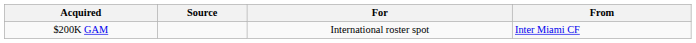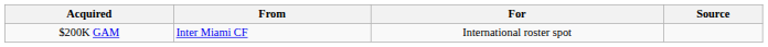columns swapped: From <-> Source
